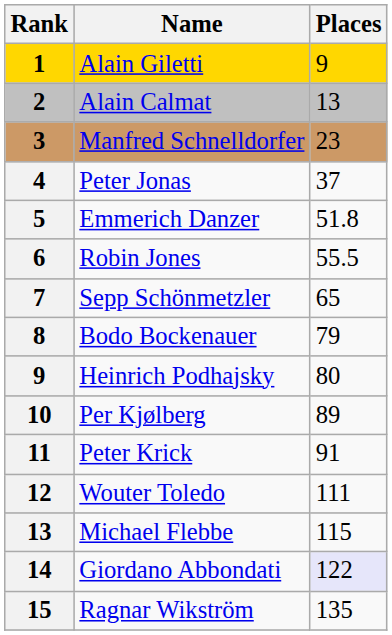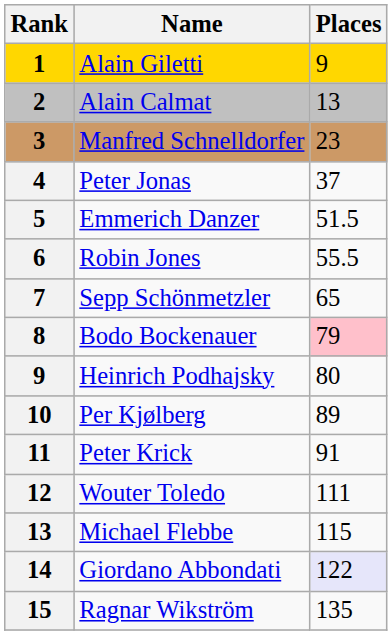Emmerich Danzer | Places: 51.8 -> 51.5
Bodo Bockenauer | Places: no background -> pink background
